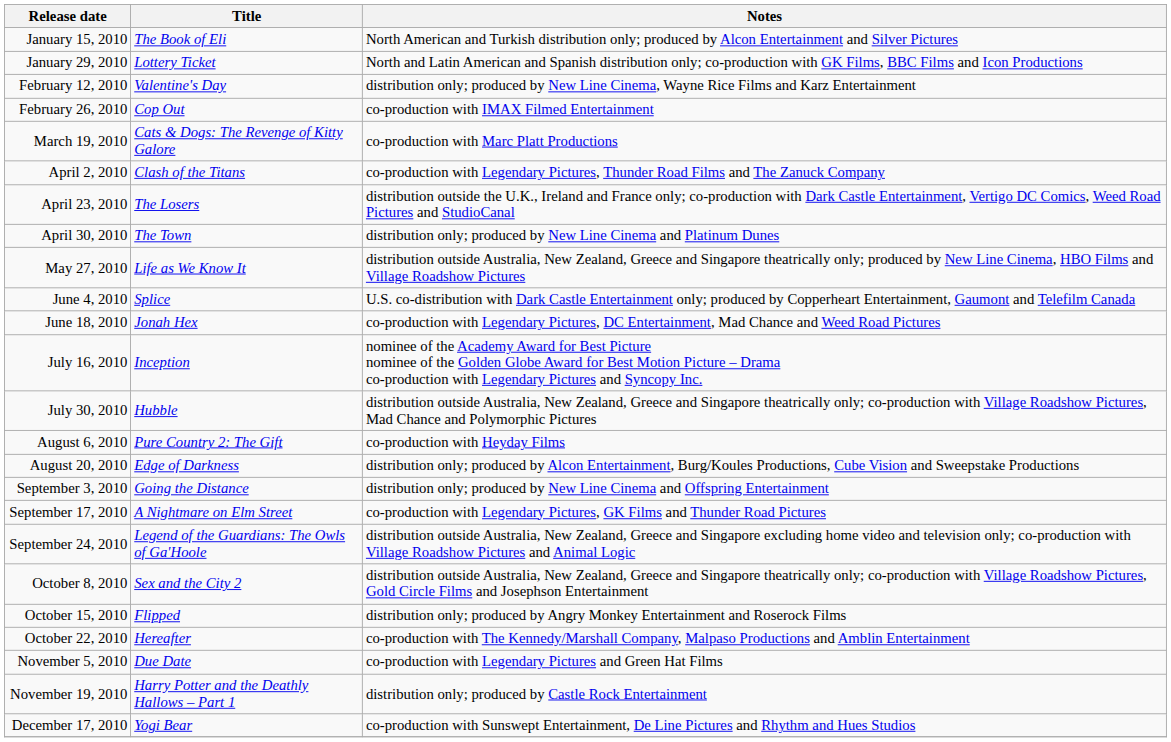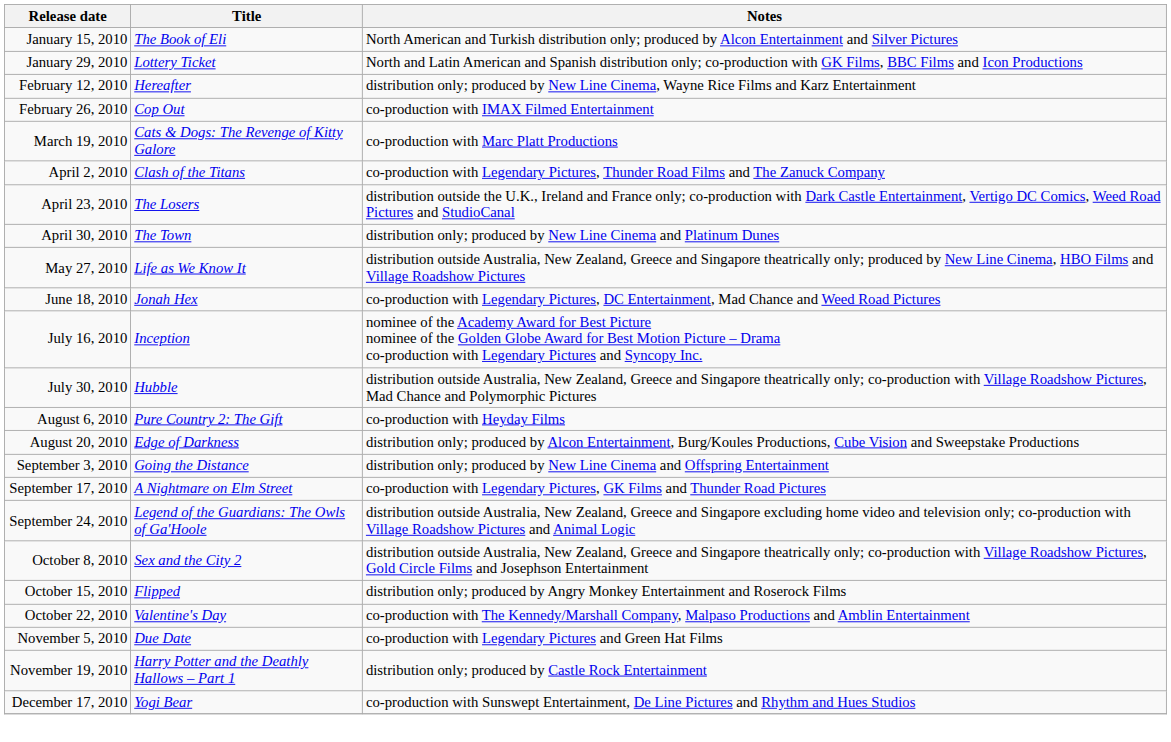February 12, 2010 | Title: Valentine's Day -> Hereafter
- row: June 4, 2010 | Splice | U.S. co-distribution with Dark Castle Entertainment only; produced by Copperheart Entertainment, Gaumont and Telefilm Canada
October 22, 2010 | Title: Hereafter -> Valentine's Day
